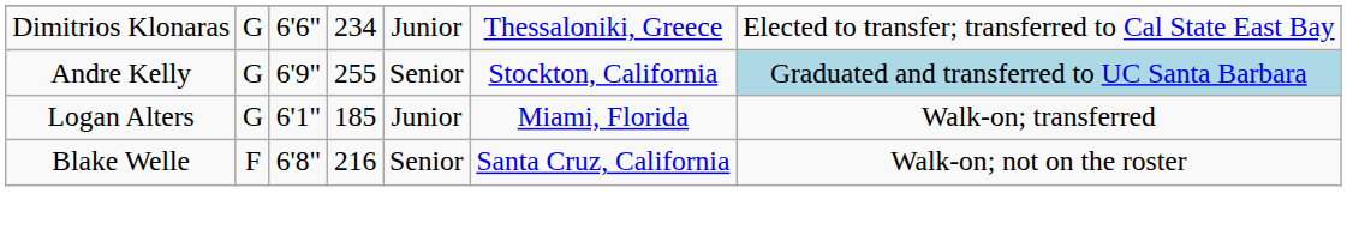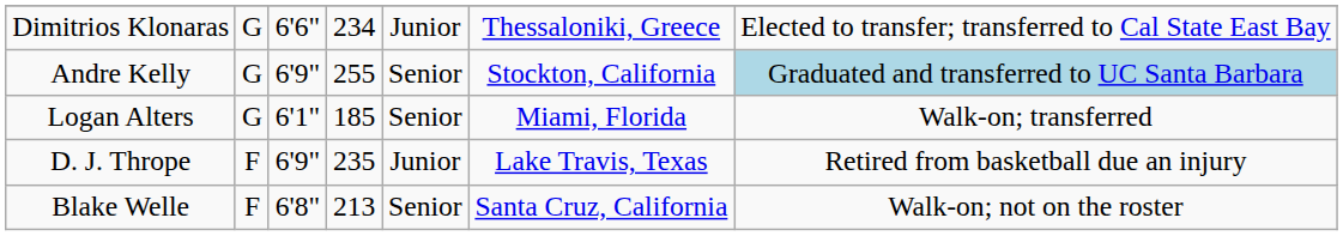Logan Alters | column 5: Junior -> Senior
+ row: D. J. Thrope | F | 6'9" | 235 | Junior | Lake Travis, Texas | Retired from basketball due an injury
Blake Welle | column 4: 216 -> 213
